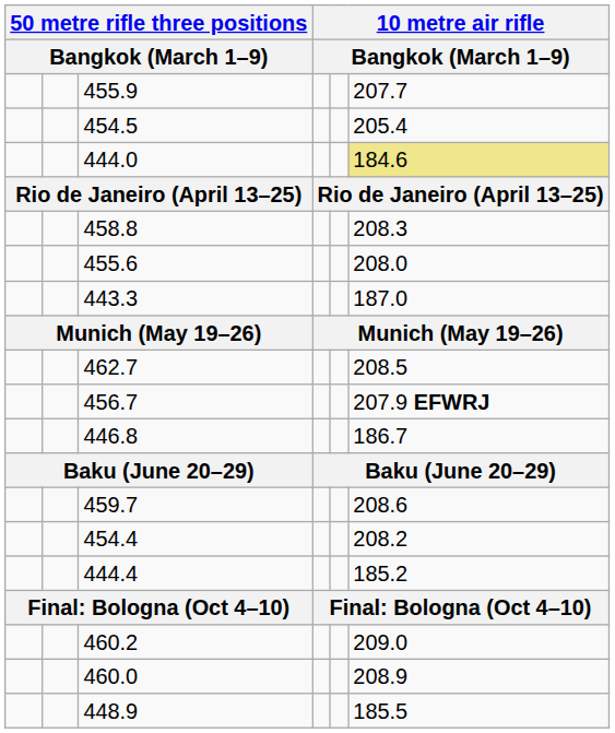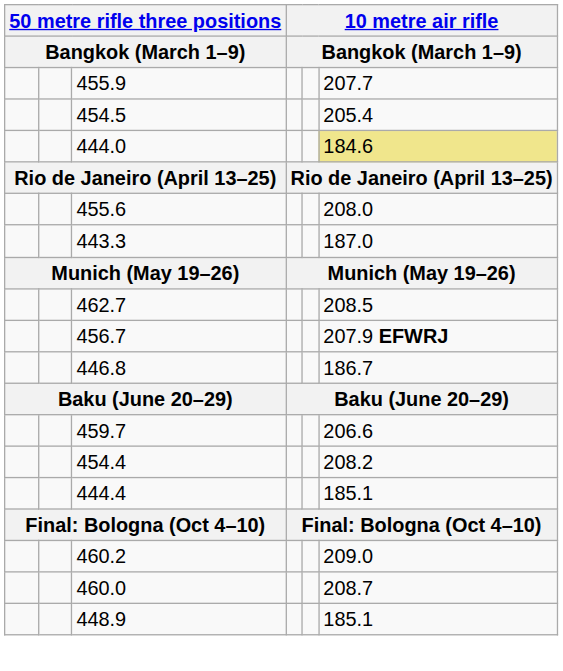- row: 458.8 | 208.3
459.7 | column 6: 208.6 -> 206.6
444.4 | column 6: 185.2 -> 185.1
460.0 | column 6: 208.9 -> 208.7
448.9 | column 6: 185.5 -> 185.1
